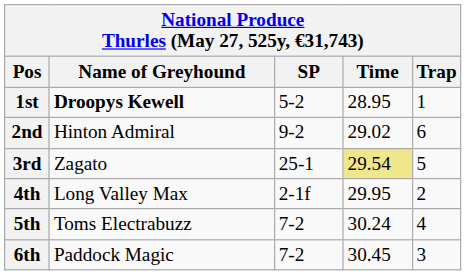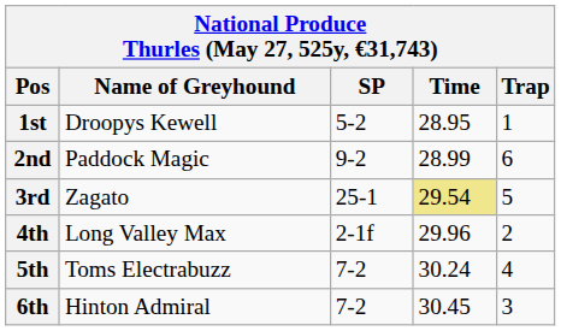1st | Name of Greyhound: bold -> normal
2nd | Name of Greyhound: Hinton Admiral -> Paddock Magic
2nd | Time: 29.02 -> 28.99
4th | Time: 29.95 -> 29.96
6th | Name of Greyhound: Paddock Magic -> Hinton Admiral
